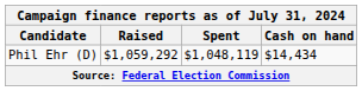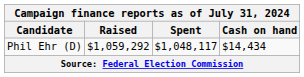Phil Ehr (D) | Spent: $1,048,119 -> $1,048,117
